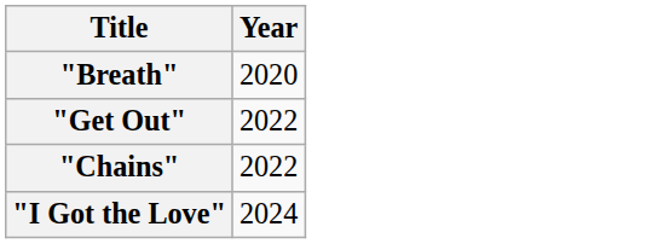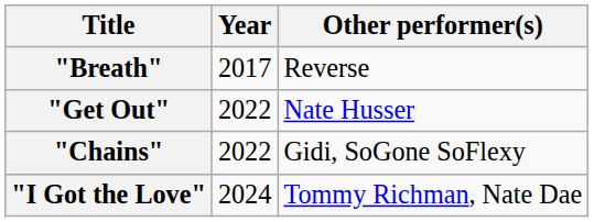+ column: Other performer(s) | Reverse | Nate Husser | Gidi, SoGone SoFlexy | Tommy Richman, Nate Dae
"Breath" | Year: 2020 -> 2017
